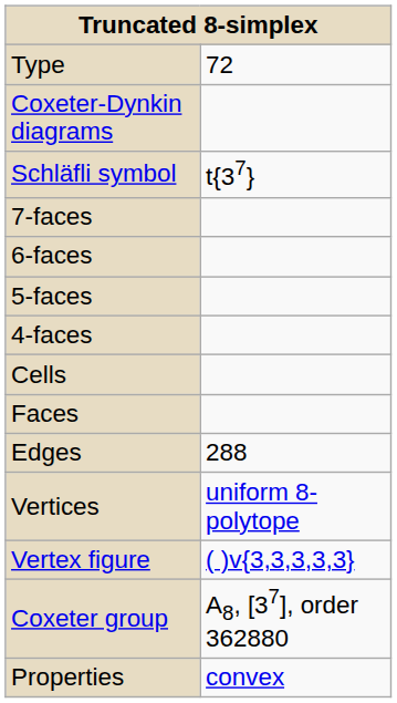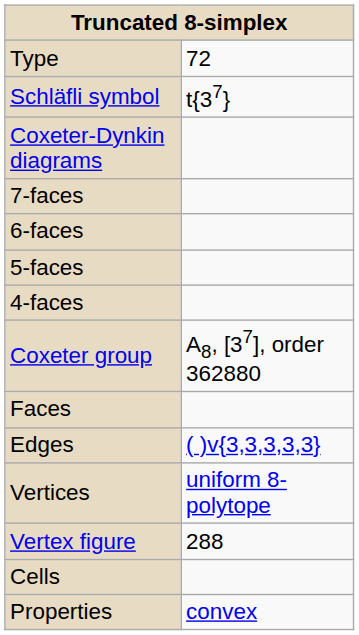rows swapped: Schläfli symbol <-> Coxeter-Dynkin diagrams
rows swapped: Cells <-> Coxeter group
Edges | column 2: 288 -> ( )v{3,3,3,3,3}
Vertex figure | column 2: ( )v{3,3,3,3,3} -> 288
